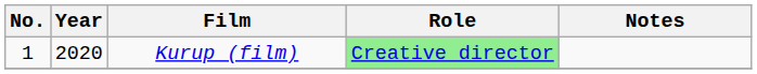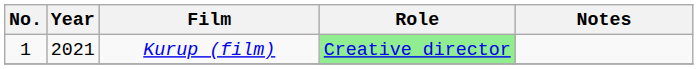Kurup (film) | Year: 2020 -> 2021
